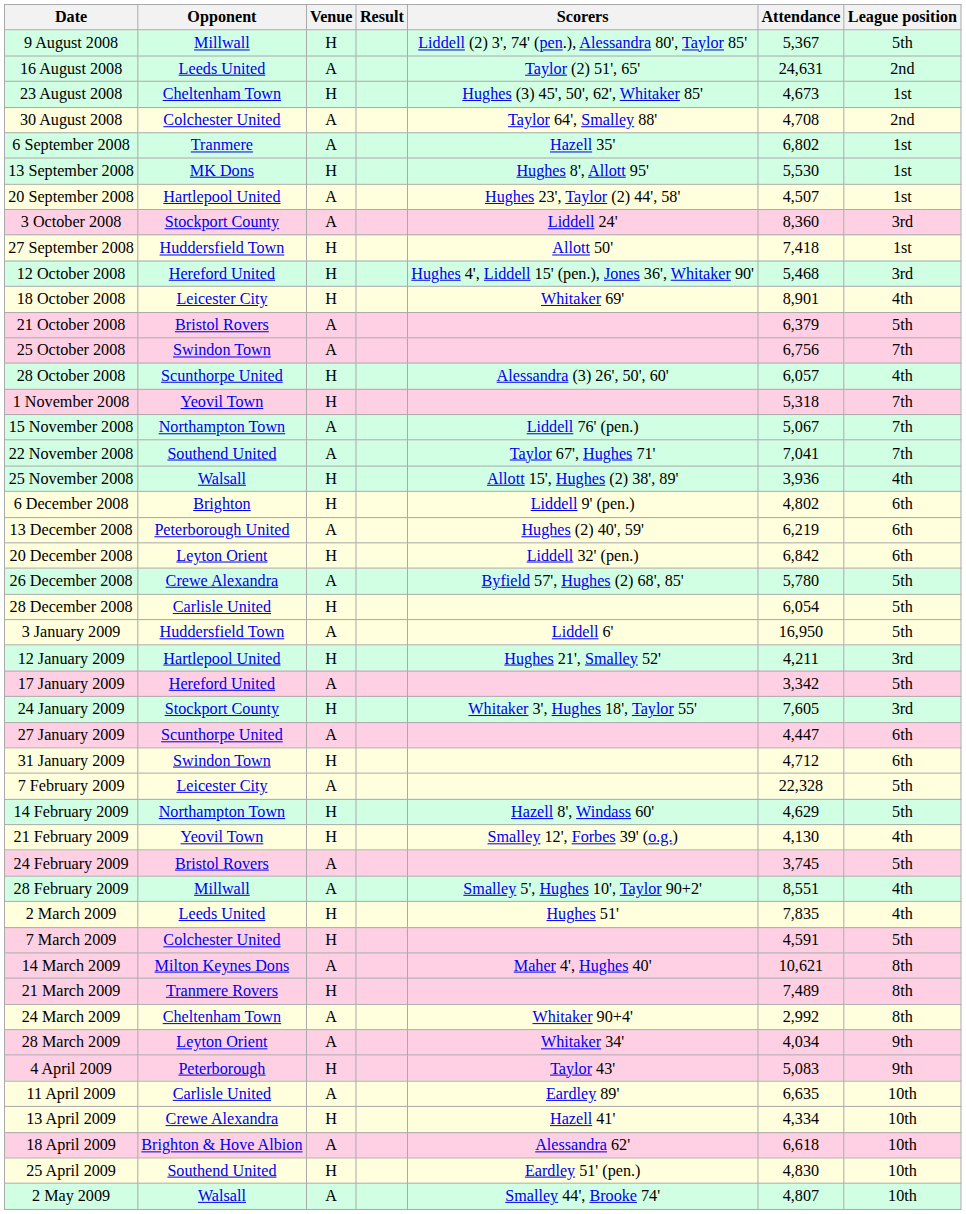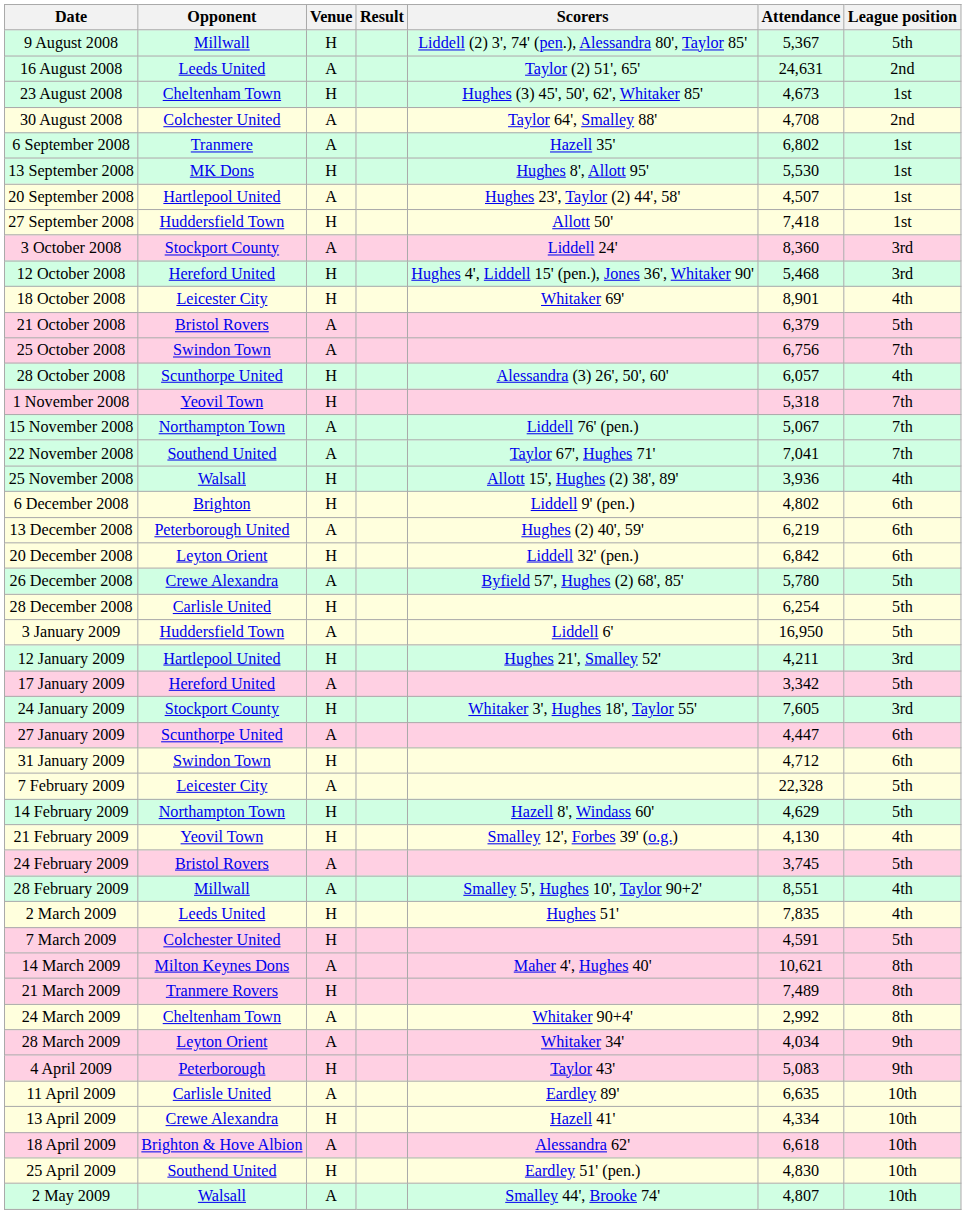rows swapped: 27 September 2008 <-> 3 October 2008
28 December 2008 | Attendance: 6,054 -> 6,254
